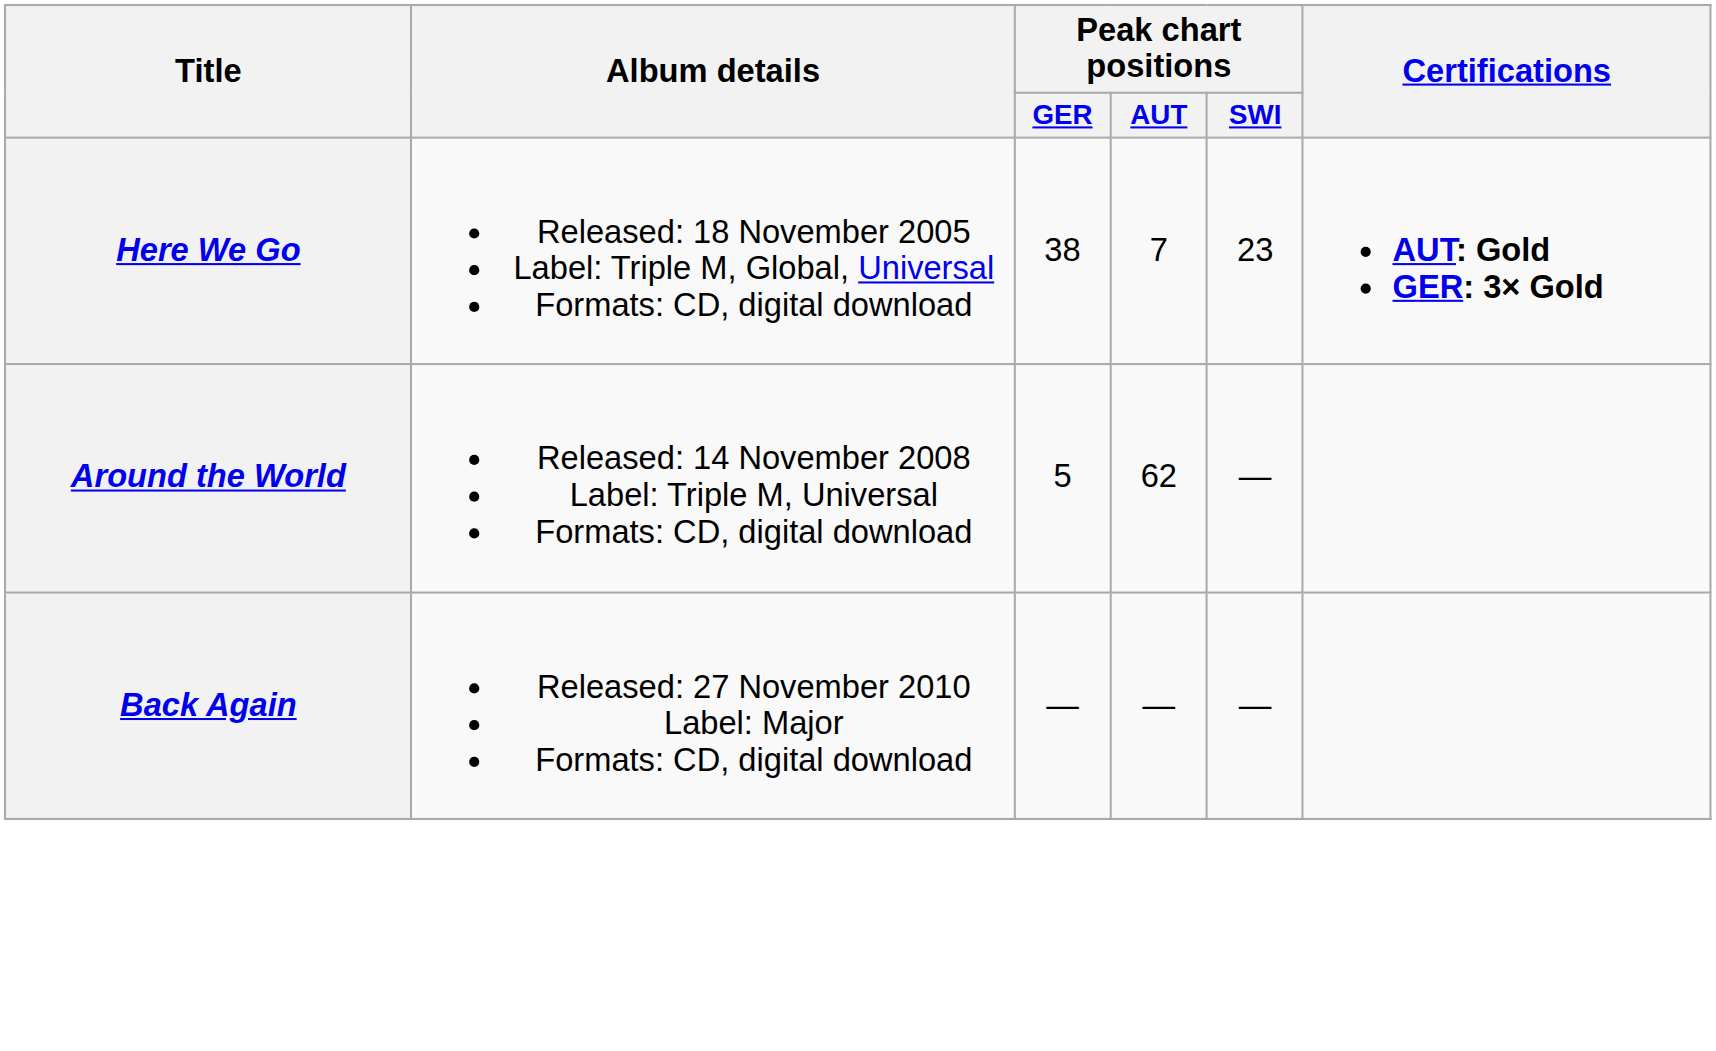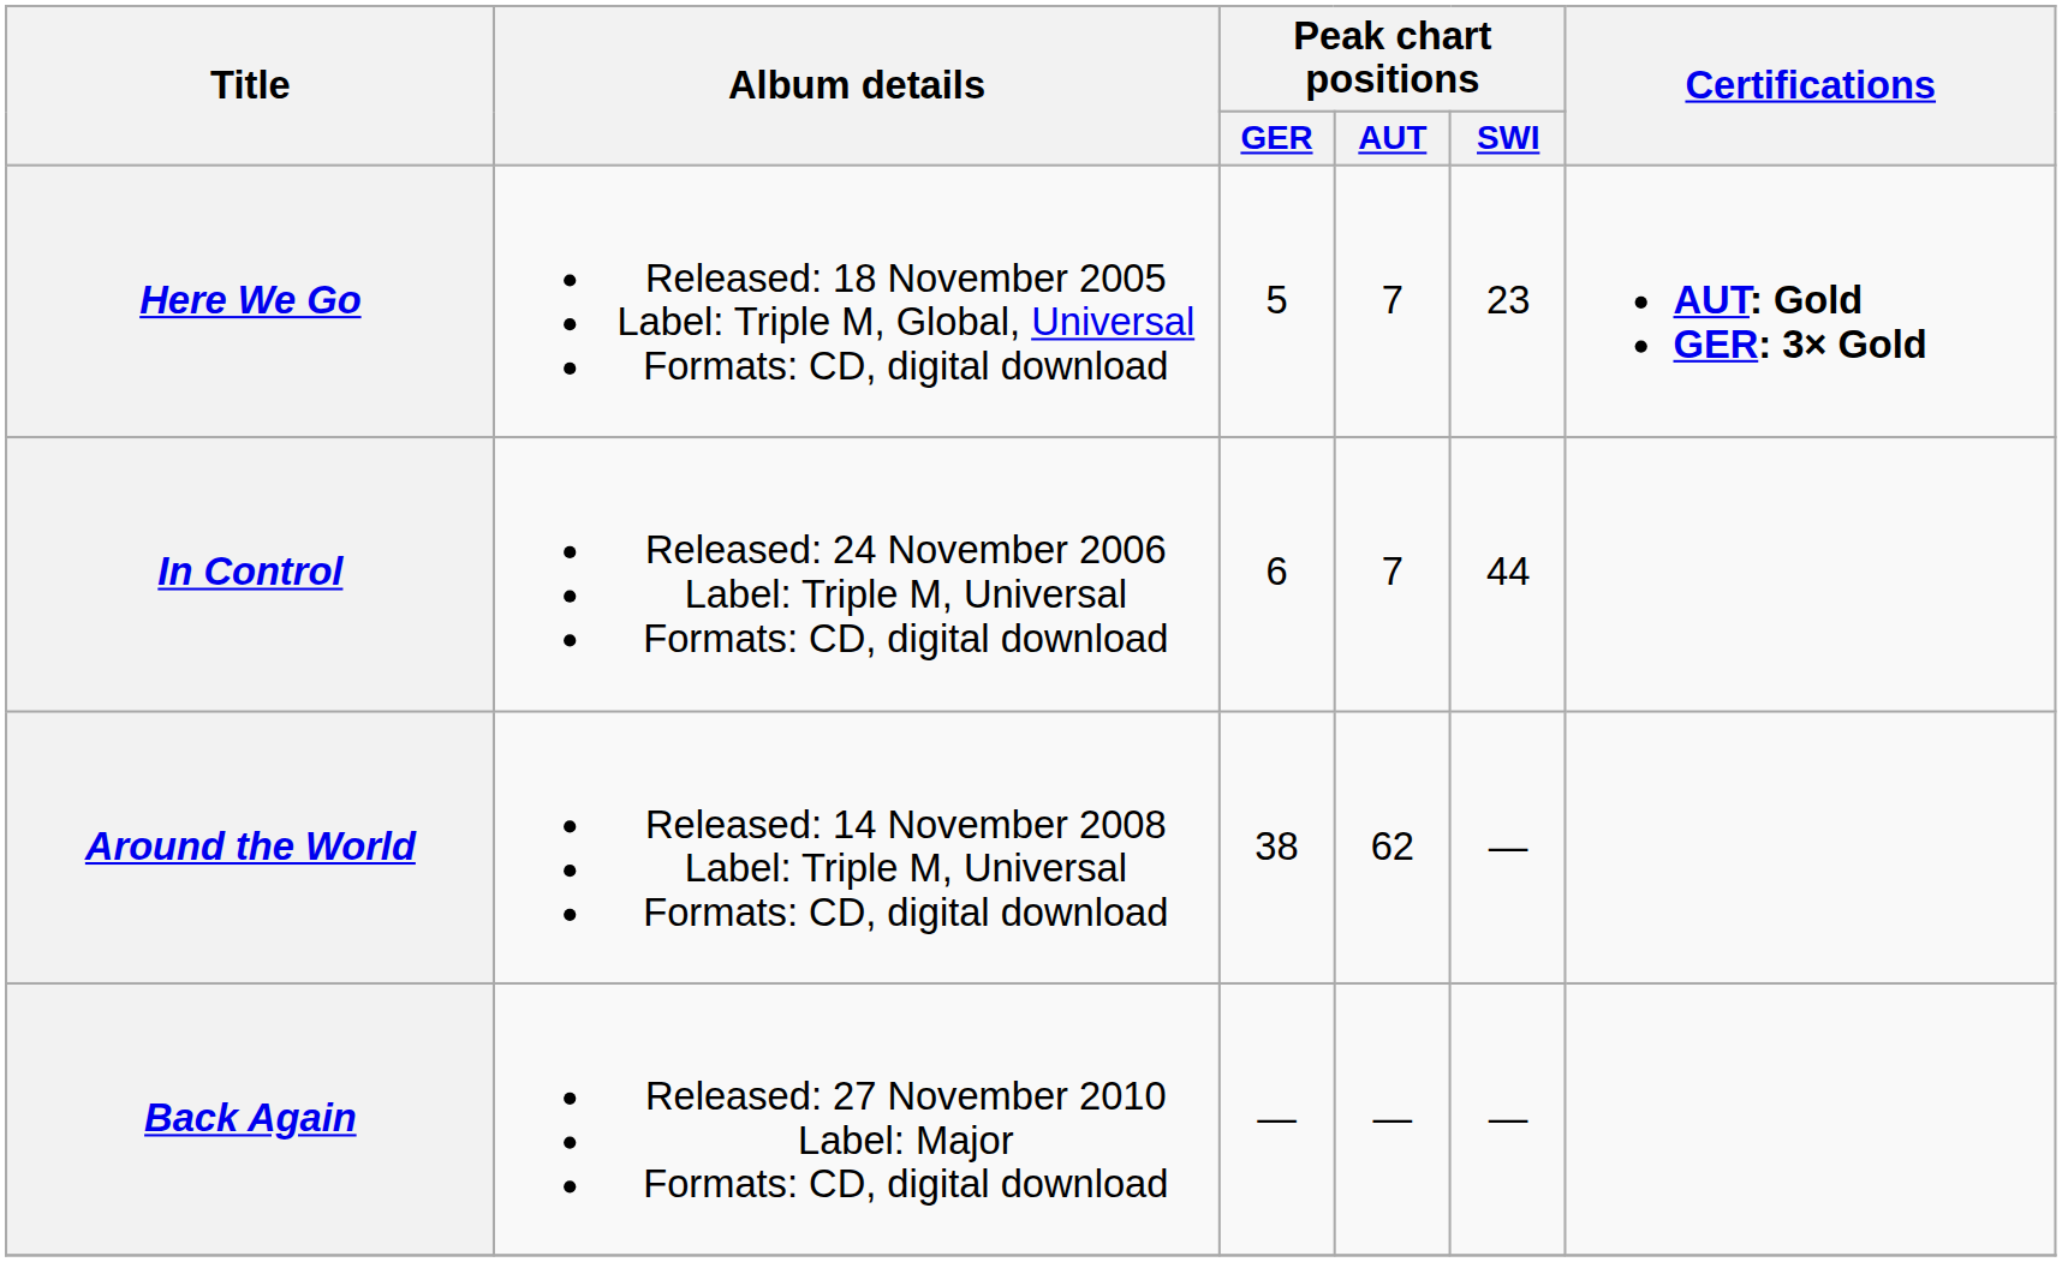Here We Go | Peak chart positions / GER: 38 -> 5
+ row: In Control | Released: 24 November 2006 Label: Triple M, Universal Formats: CD, digital download | 6 | 7 | 44
Around the World | Peak chart positions / GER: 5 -> 38
